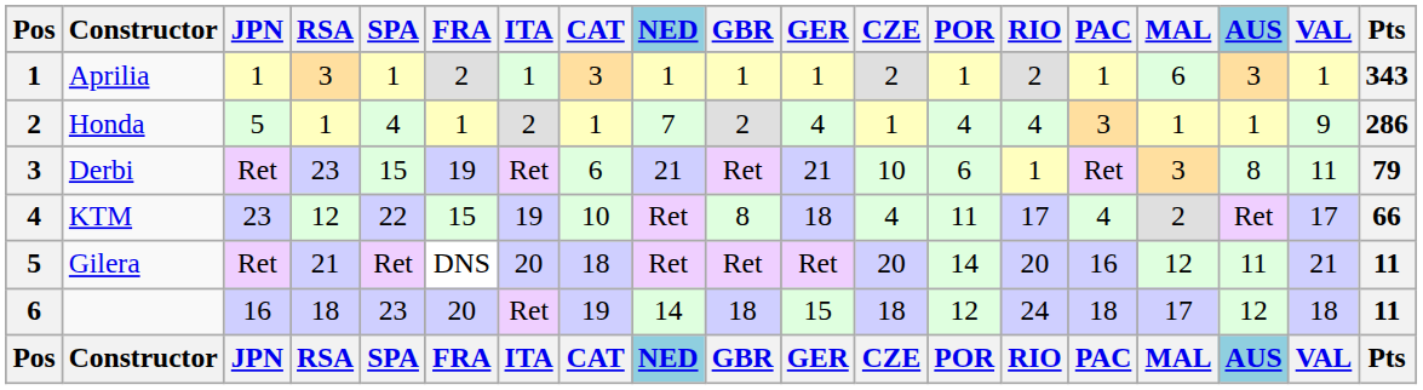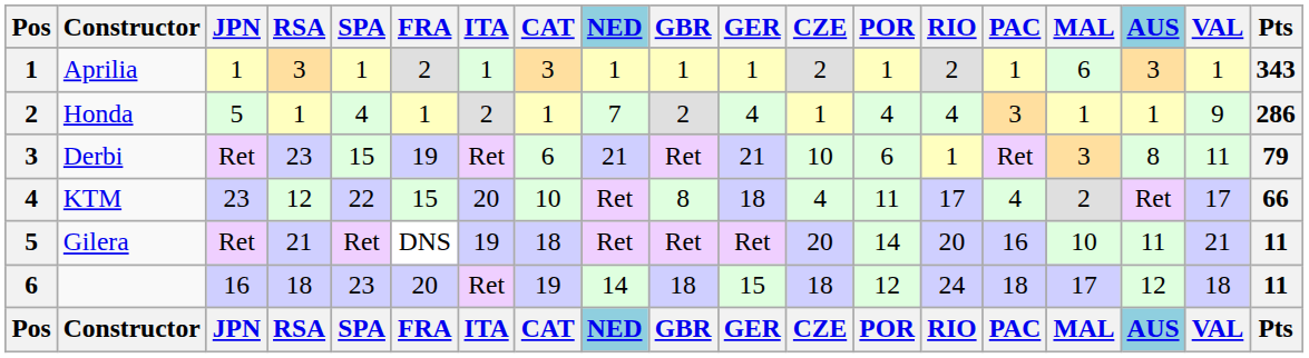KTM | ITA: 19 -> 20
Gilera | ITA: 20 -> 19
Gilera | MAL: 12 -> 10
